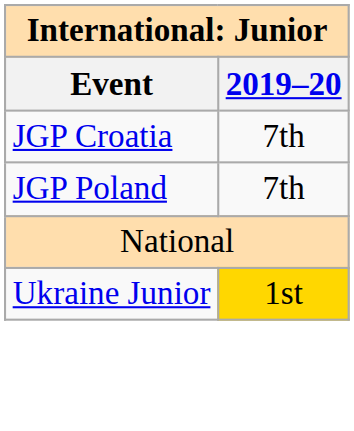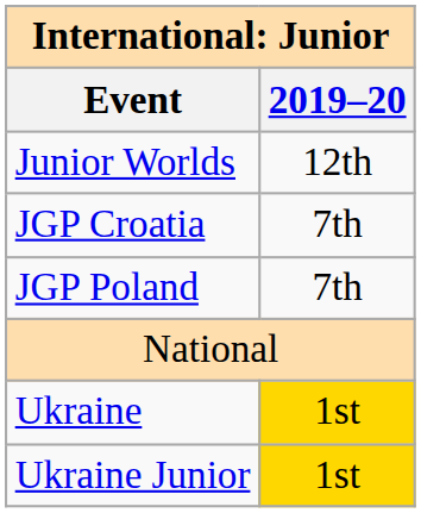+ row: Junior Worlds | 12th
+ row: Ukraine | 1st
